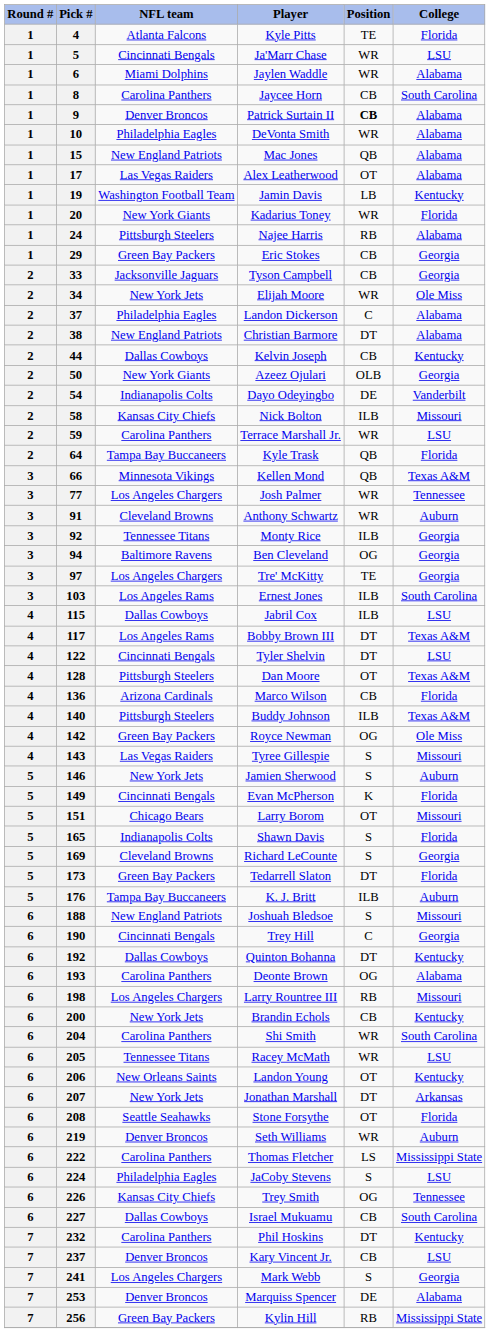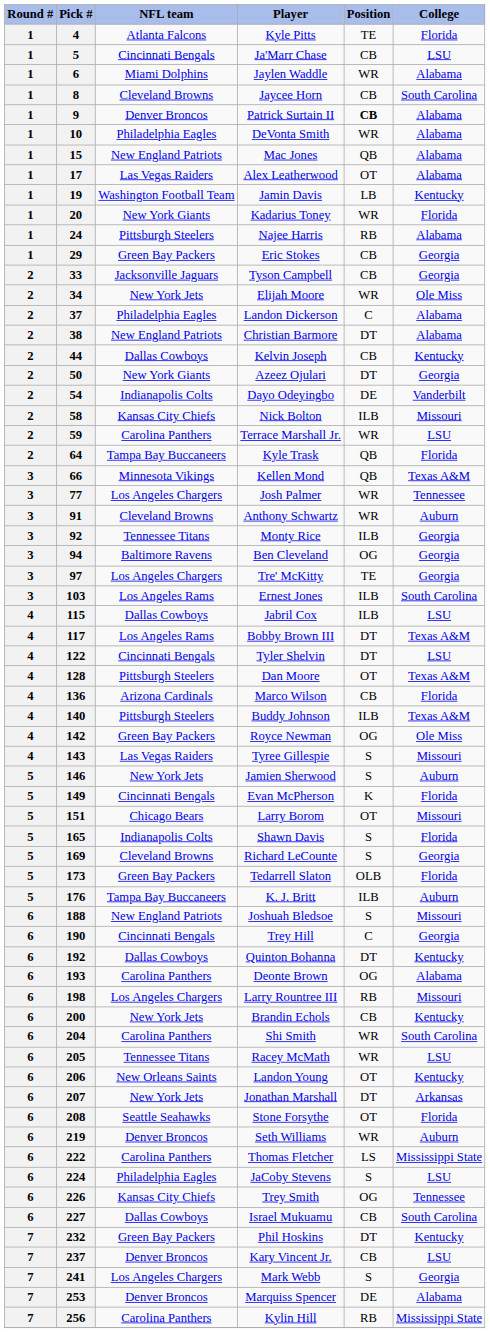Ja'Marr Chase | Position: WR -> CB
Jaycee Horn | NFL team: Carolina Panthers -> Cleveland Browns
Azeez Ojulari | Position: OLB -> DT
Tedarrell Slaton | Position: DT -> OLB
Phil Hoskins | NFL team: Carolina Panthers -> Green Bay Packers
Kylin Hill | NFL team: Green Bay Packers -> Carolina Panthers
